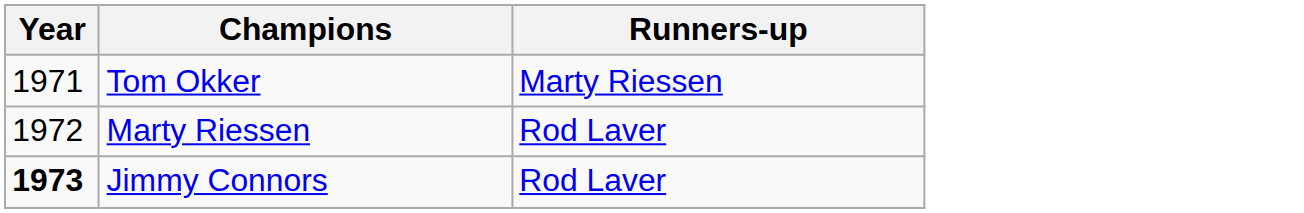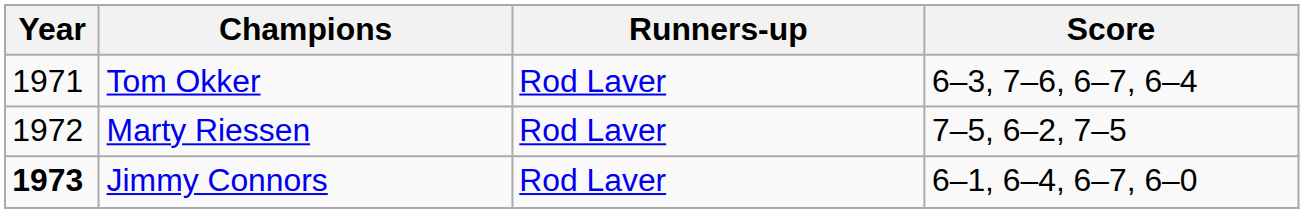+ column: Score | 6–3, 7–6, 6–7, 6–4 | 7–5, 6–2, 7–5 | 6–1, 6–4, 6–7, 6–0
Tom Okker | Runners-up: Marty Riessen -> Rod Laver
